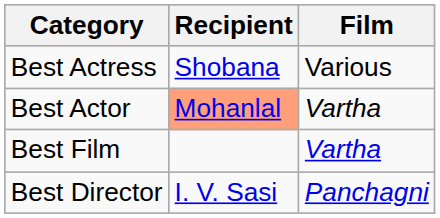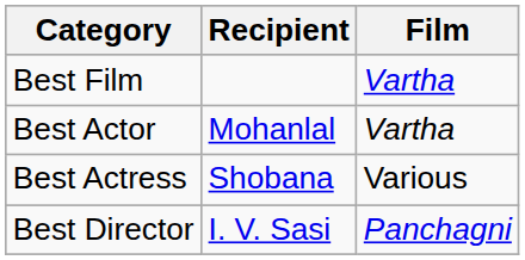rows swapped: Best Film <-> Best Actress
Best Actor | Recipient: lightsalmon background -> no background
